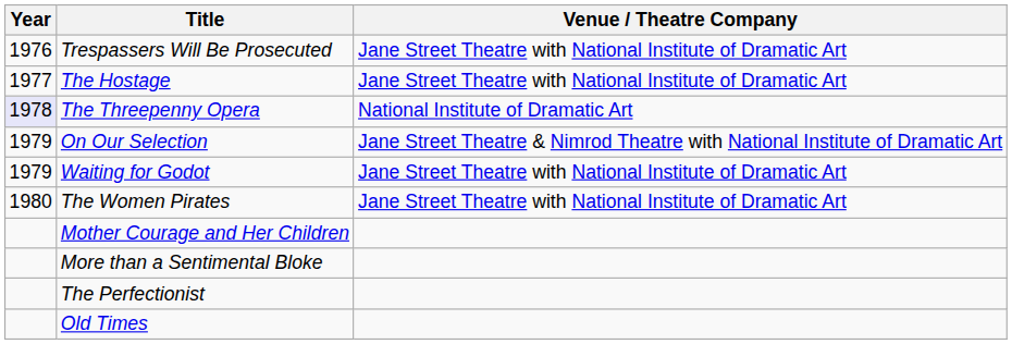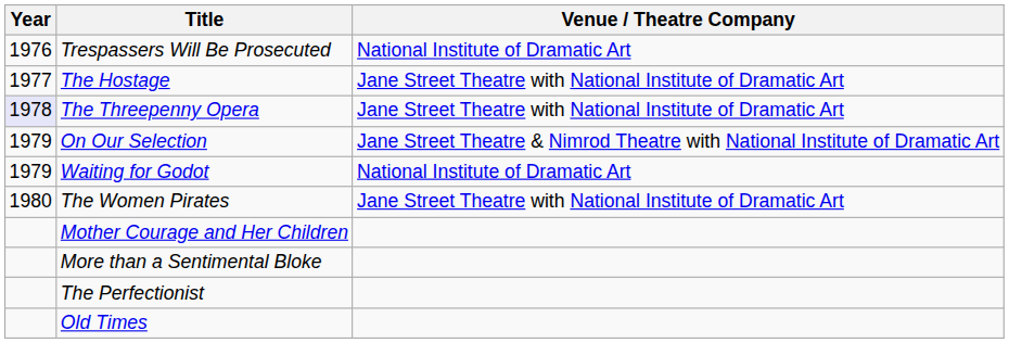Trespassers Will Be Prosecuted | Venue / Theatre Company: Jane Street Theatre with National Institute of Dramatic Art -> National Institute of Dramatic Art
The Threepenny Opera | Venue / Theatre Company: National Institute of Dramatic Art -> Jane Street Theatre with National Institute of Dramatic Art
Waiting for Godot | Venue / Theatre Company: Jane Street Theatre with National Institute of Dramatic Art -> National Institute of Dramatic Art
